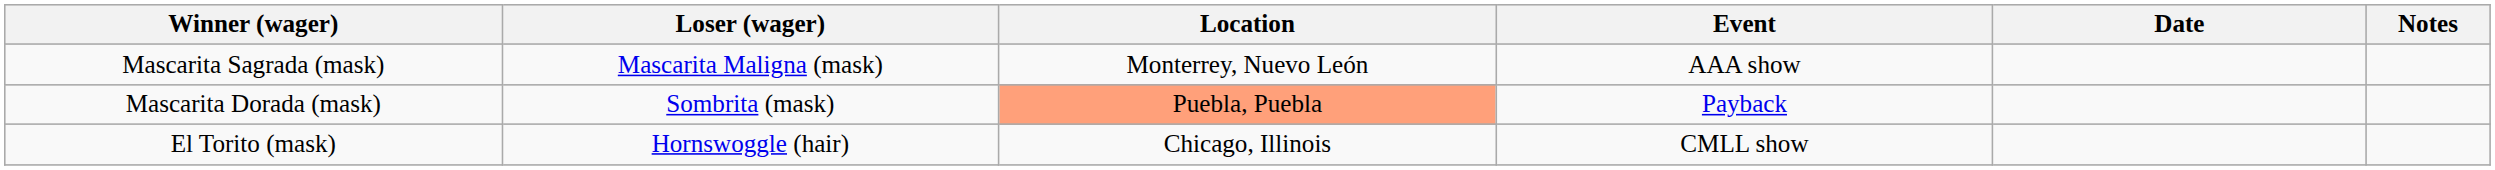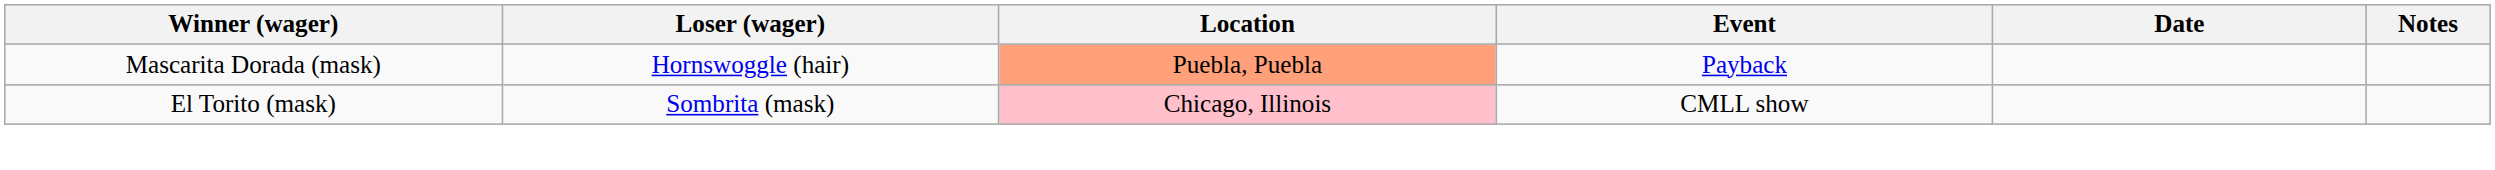- row: Mascarita Sagrada (mask) | Mascarita Maligna (mask) | Monterrey, Nuevo León | AAA show
Mascarita Dorada (mask) | Loser (wager): Sombrita (mask) -> Hornswoggle (hair)
El Torito (mask) | Loser (wager): Hornswoggle (hair) -> Sombrita (mask)
El Torito (mask) | Location: no background -> pink background
